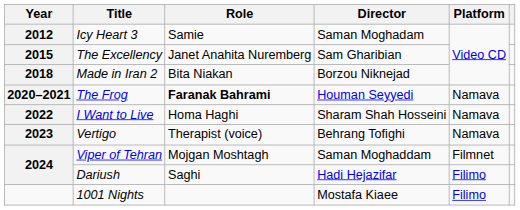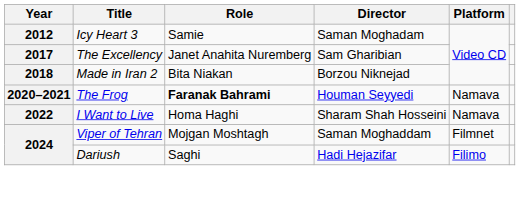The Excellency | Year: 2015 -> 2017
- row: 2023 | Vertigo | Therapist (voice) | Behrang Tofighi | Namava
- row: 1001 Nights | Mostafa Kiaee | Filimo
